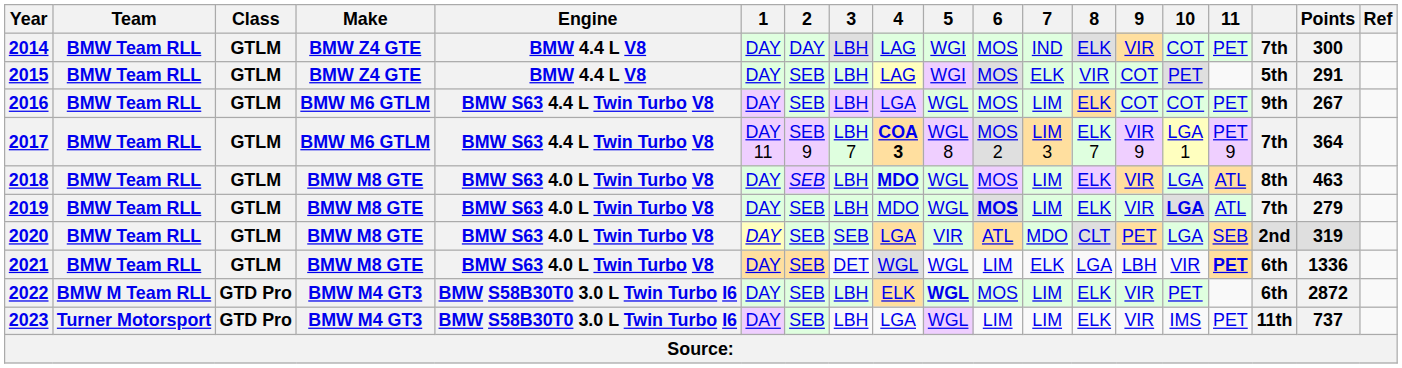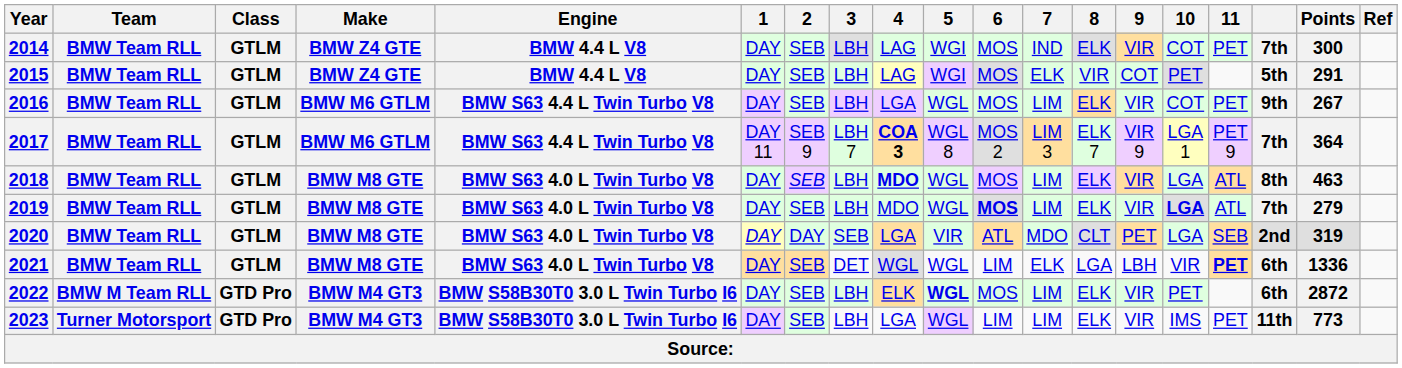2014 | 2: DAY -> SEB
2016 | 9: COT -> VIR
2020 | 2: SEB -> DAY
2023 | Points: 737 -> 773
